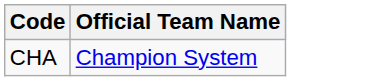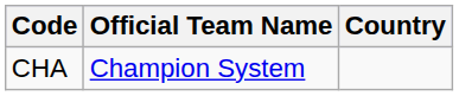+ column: Country
